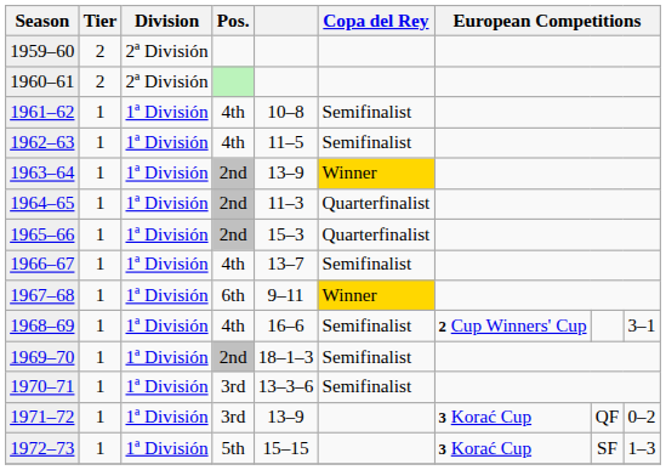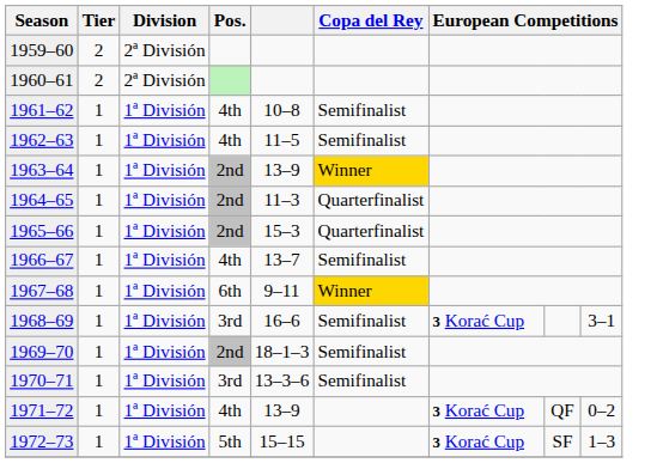1968–69 | Pos.: 4th -> 3rd
1968–69 | column 7: 2 Cup Winners' Cup -> 3 Korać Cup
1971–72 | Pos.: 3rd -> 4th
